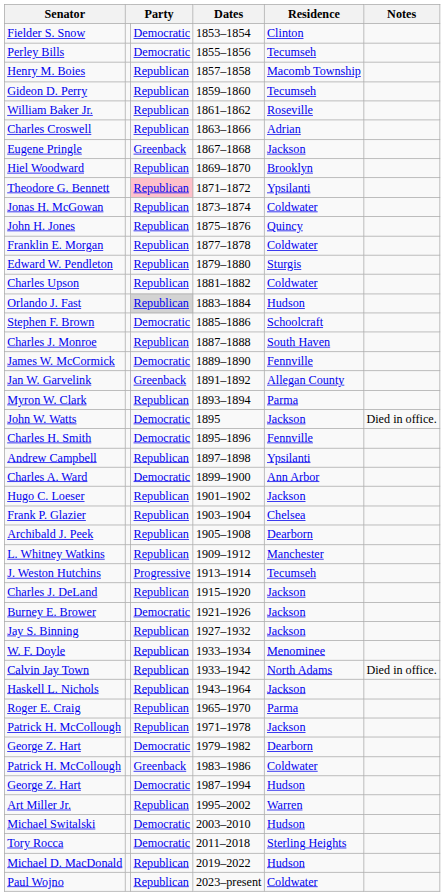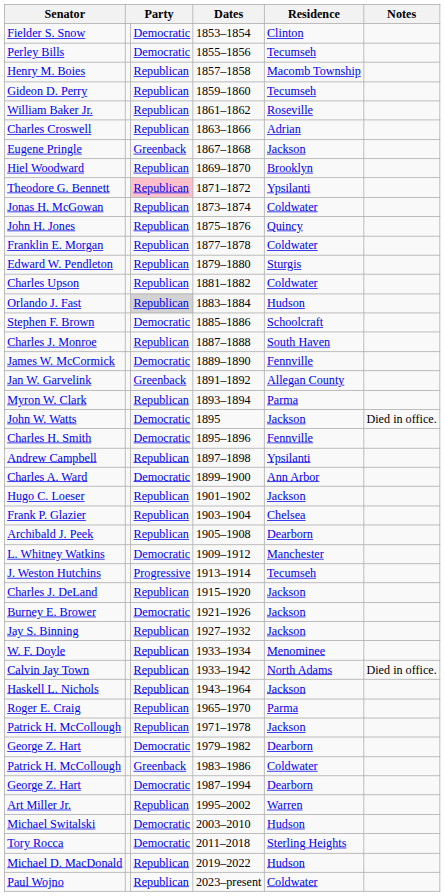L. Whitney Watkins | column 3: Republican -> Democratic
George Z. Hart / 1987–1994 | Residence: Hudson -> Dearborn
